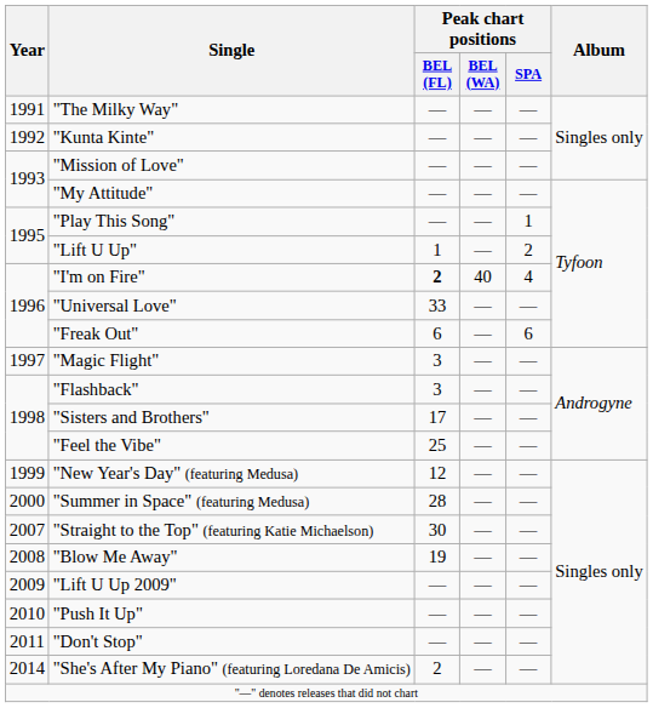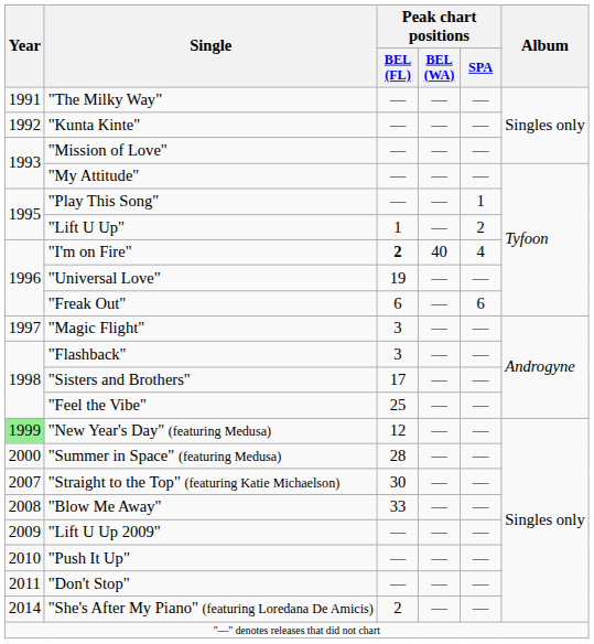"Universal Love" | Peak chart positions / BEL (FL): 33 -> 19
"New Year's Day" (featuring Medusa) | Year: no background -> lightgreen background
"Blow Me Away" | Peak chart positions / BEL (FL): 19 -> 33
